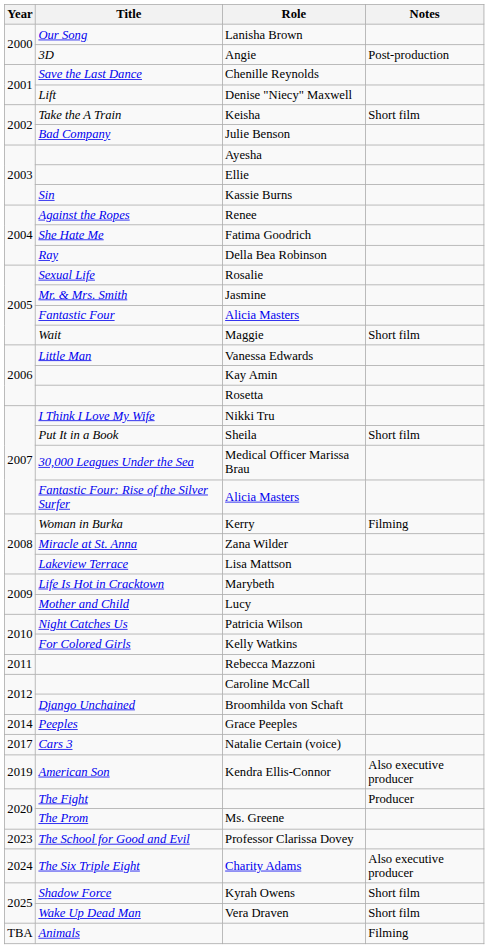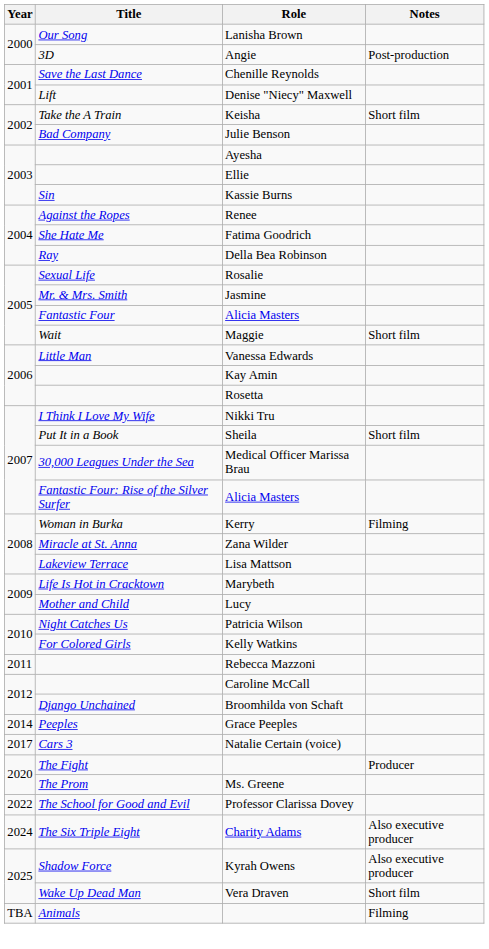- row: 2019 | American Son | Kendra Ellis-Connor | Also executive producer
Professor Clarissa Dovey | Year: 2023 -> 2022
Kyrah Owens | Notes: Short film -> Also executive producer
